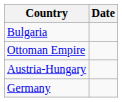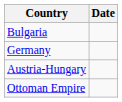rows swapped: Ottoman Empire <-> Germany
